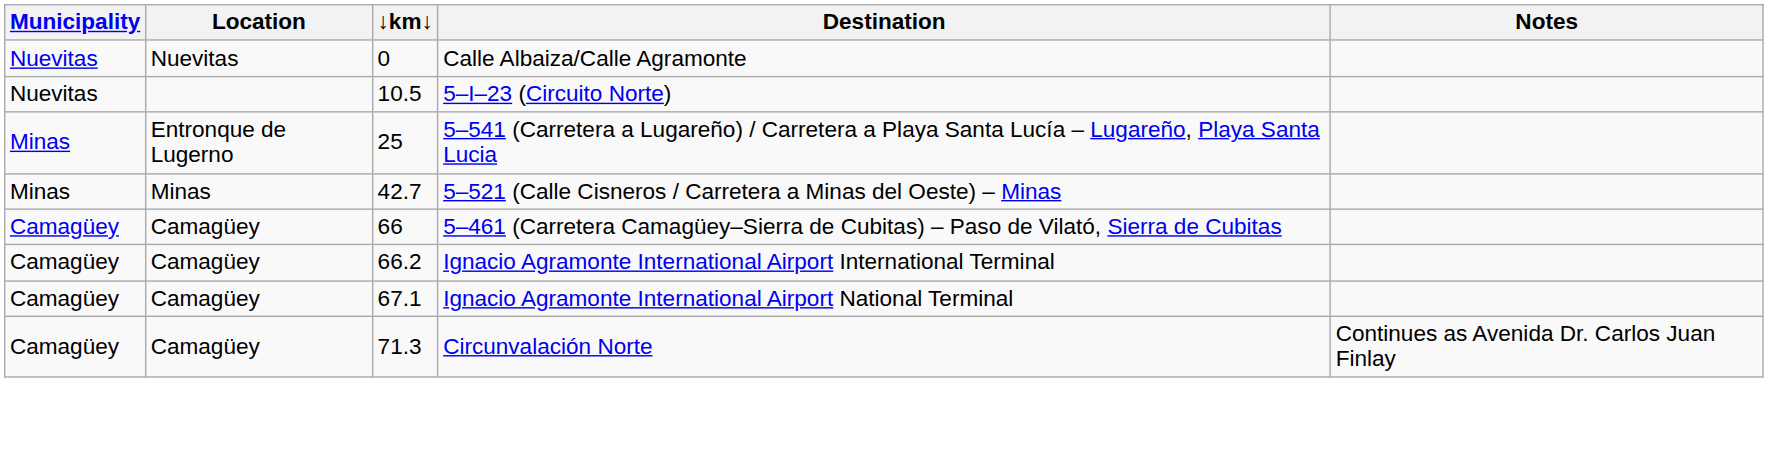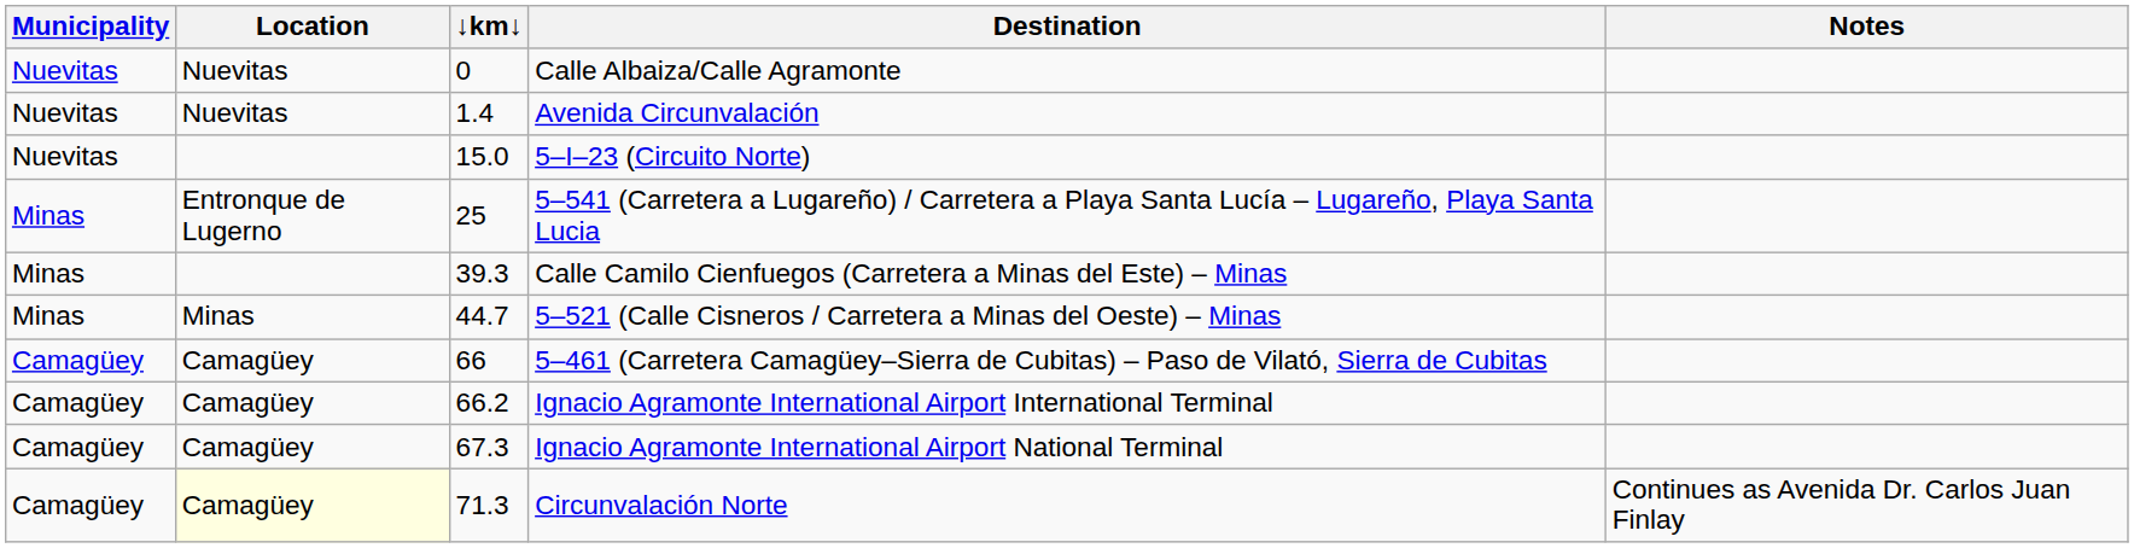+ row: Nuevitas | Nuevitas | 1.4 | Avenida Circunvalación
5–I–23 (Circuito Norte) | ↓km↓: 10.5 -> 15.0
+ row: Minas | 39.3 | Calle Camilo Cienfuegos (Carretera a Minas del Este) – Minas
5–521 (Calle Cisneros / Carretera a Minas del Oeste) – Minas | ↓km↓: 42.7 -> 44.7
Ignacio Agramonte International Airport National Terminal | ↓km↓: 67.1 -> 67.3
Circunvalación Norte | Location: no background -> lightyellow background
